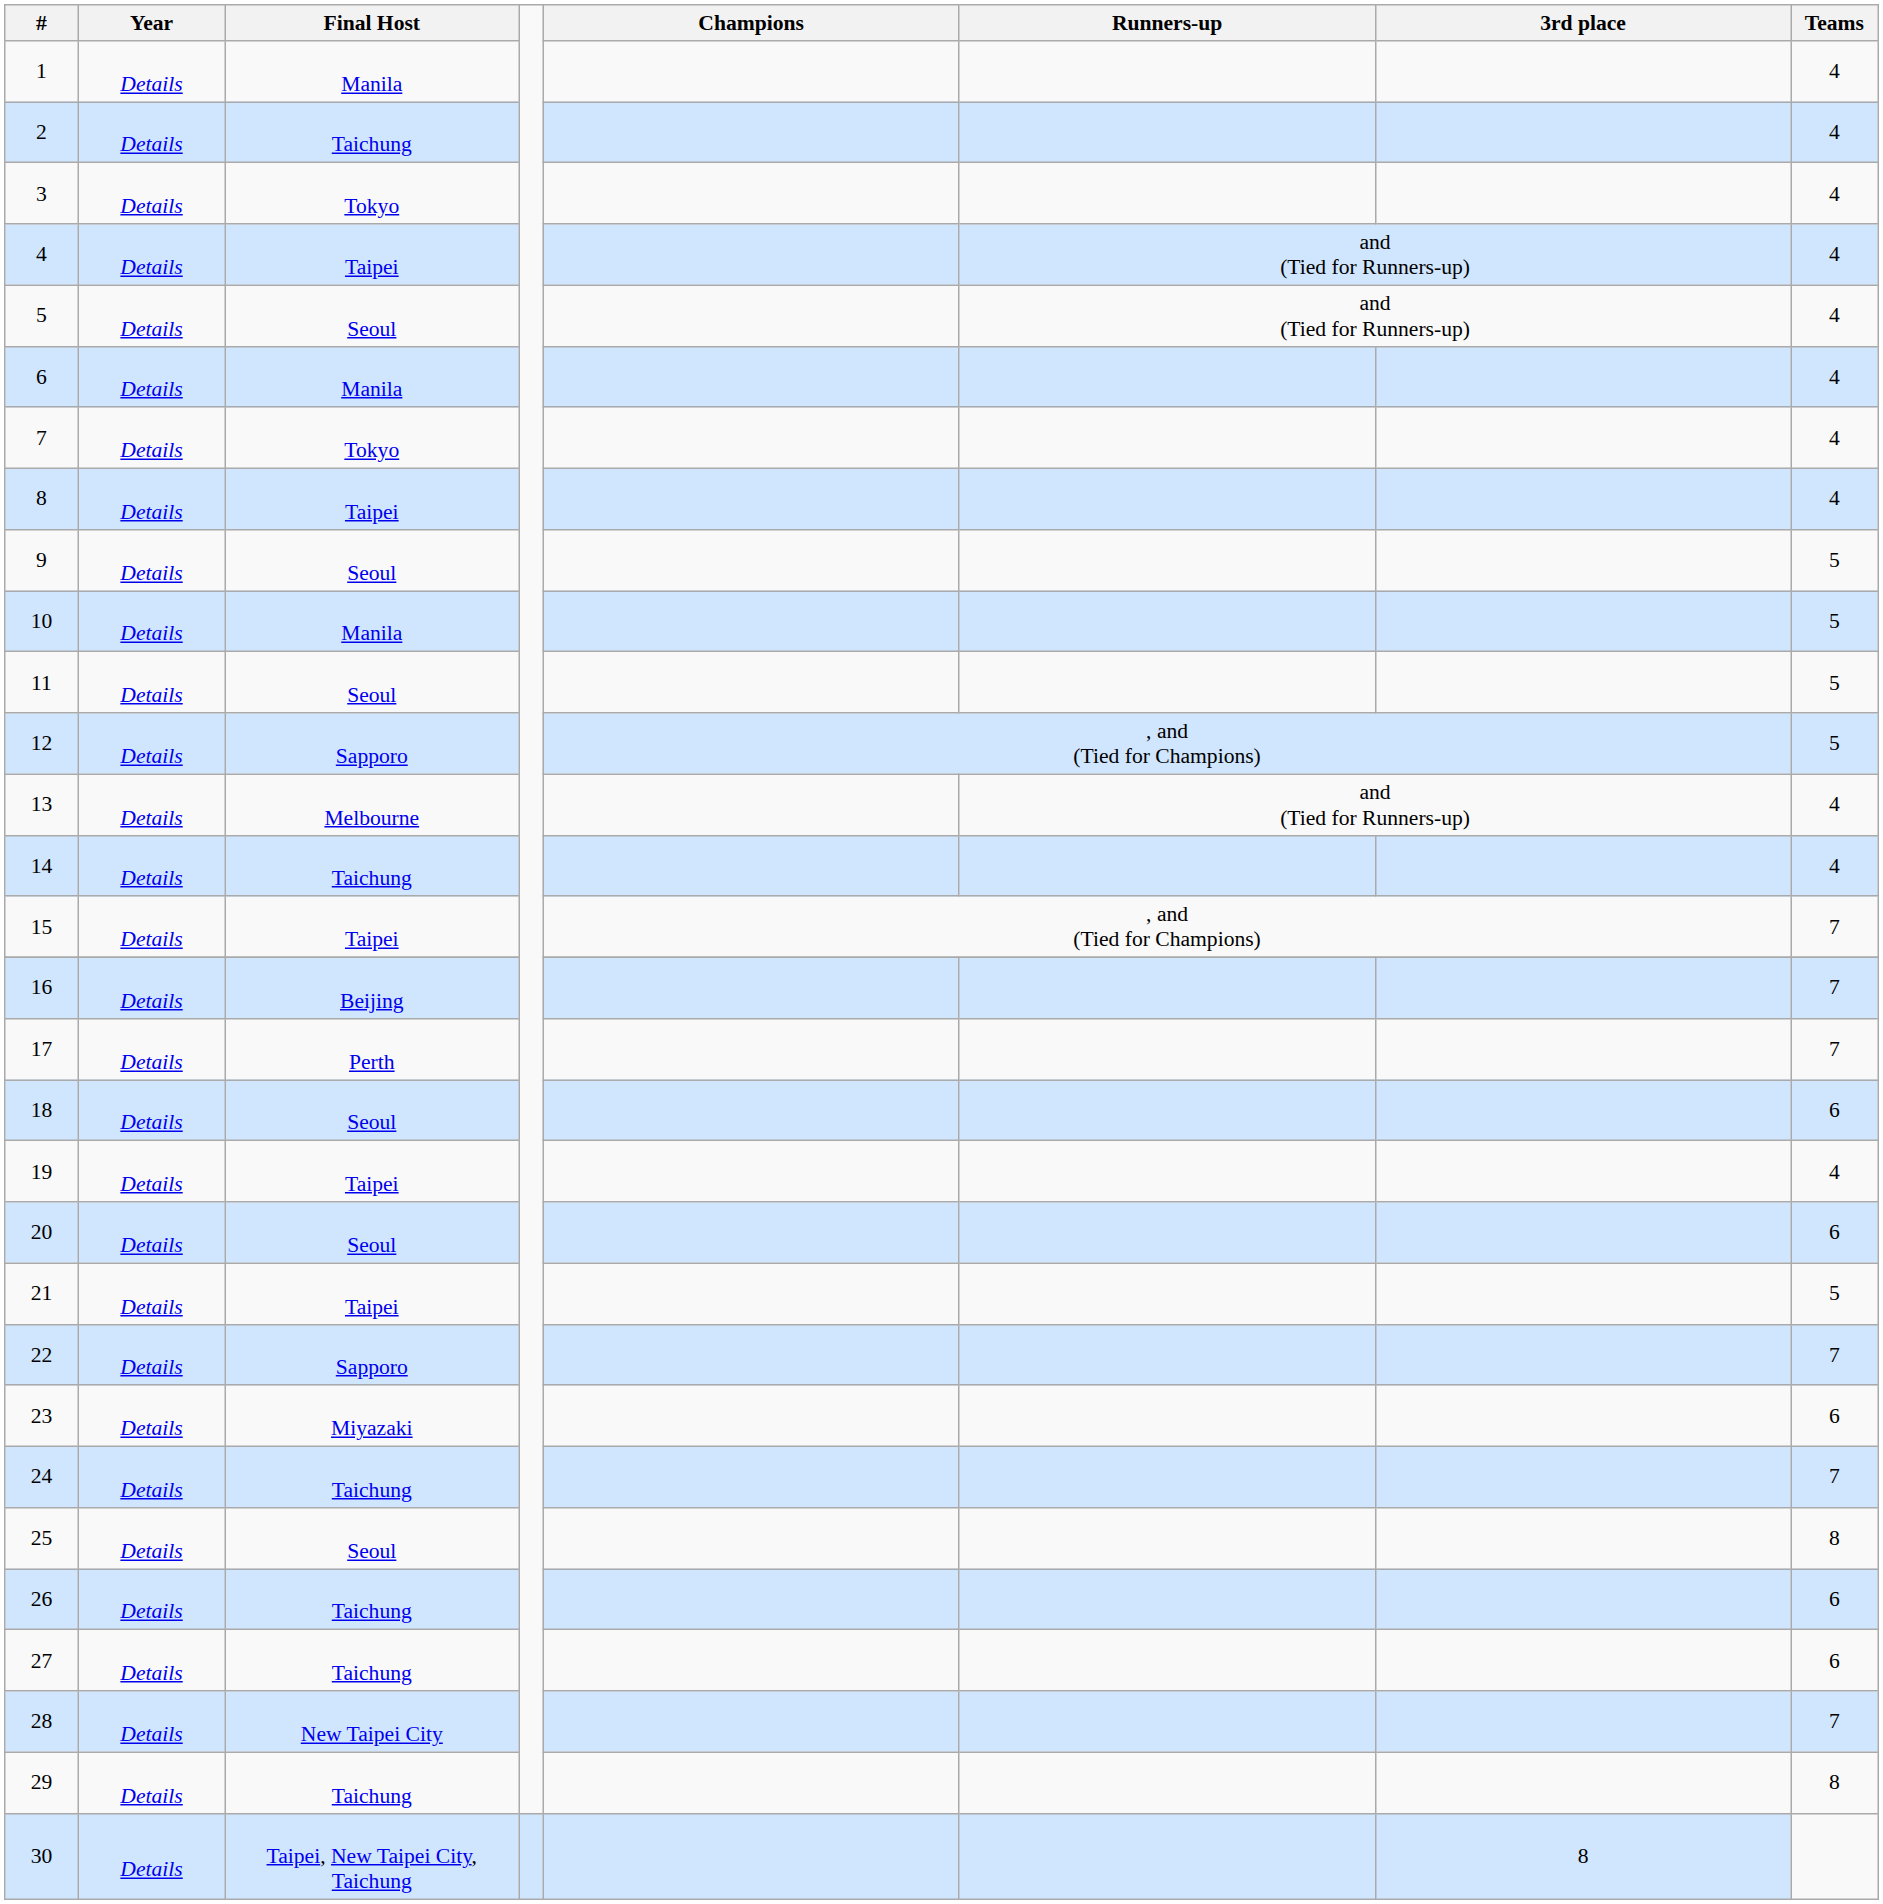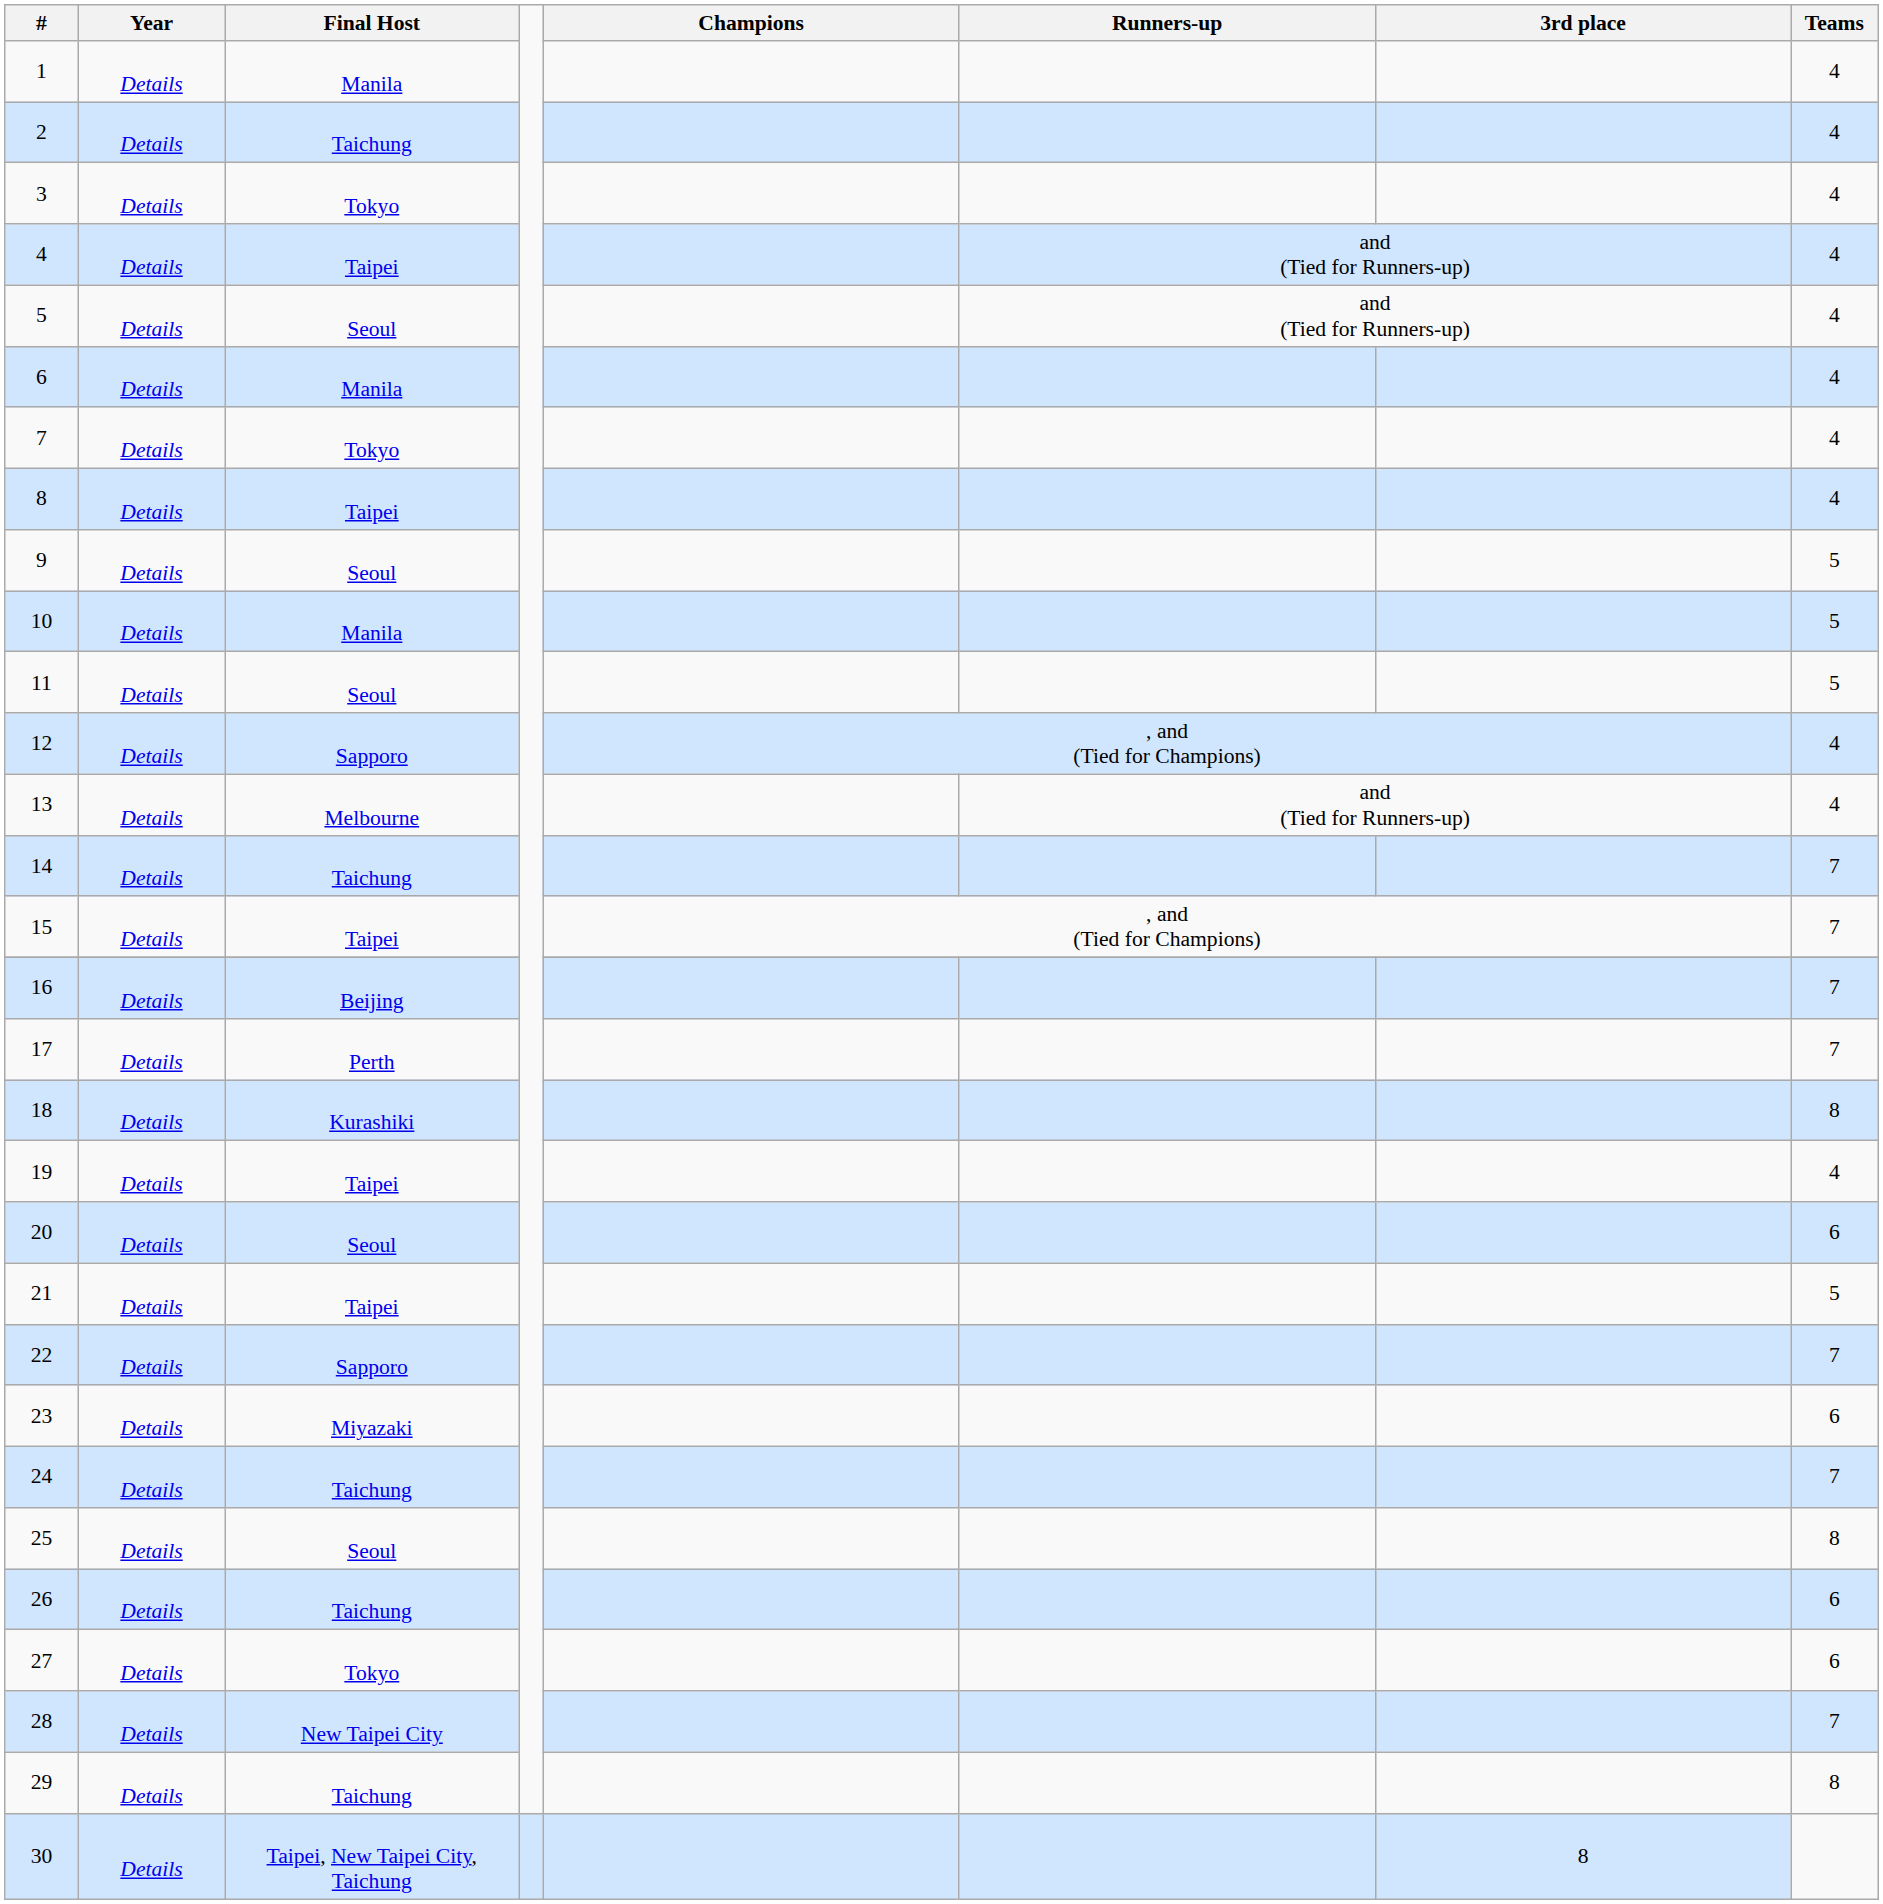12 | Teams: 5 -> 4
14 | Teams: 4 -> 7
18 | Final Host: Seoul -> Kurashiki
18 | Teams: 6 -> 8
27 | Final Host: Taichung -> Tokyo
